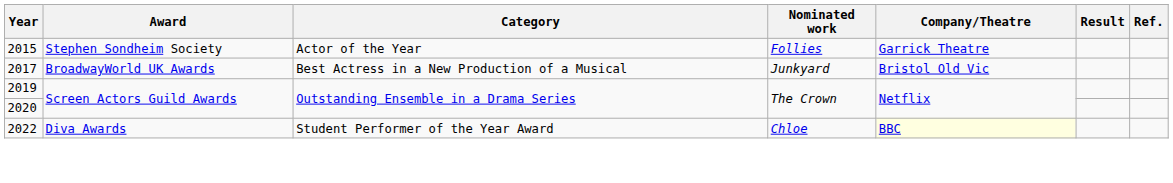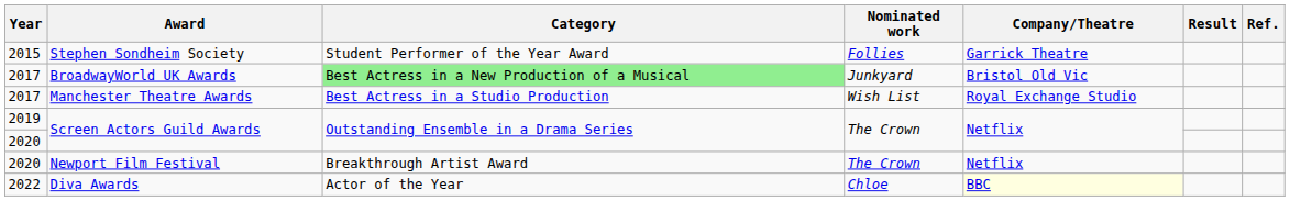Stephen Sondheim Society | Category: Actor of the Year -> Student Performer of the Year Award
BroadwayWorld UK Awards | Category: no background -> lightgreen background
+ row: 2017 | Manchester Theatre Awards | Best Actress in a Studio Production | Wish List | Royal Exchange Studio
+ row: 2020 | Newport Film Festival | Breakthrough Artist Award | The Crown | Netflix
Diva Awards | Category: Student Performer of the Year Award -> Actor of the Year
